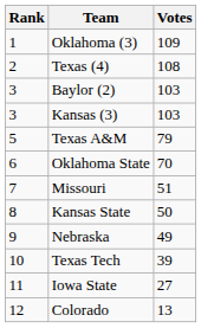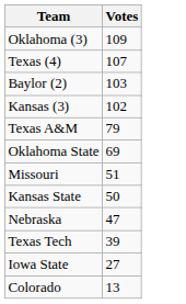- column: Rank | 1 | 2 | 3 | 3 | 5 | 6 | 7 | 8 | 9 | 10 | 11 | 12
Texas (4) | Votes: 108 -> 107
Kansas (3) | Votes: 103 -> 102
Oklahoma State | Votes: 70 -> 69
Nebraska | Votes: 49 -> 47
